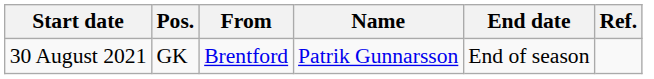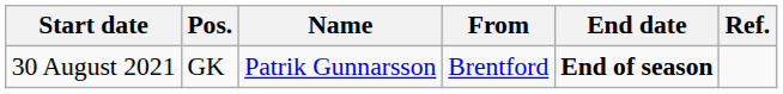columns swapped: Name <-> From
30 August 2021 | End date: normal -> bold
